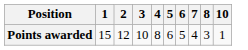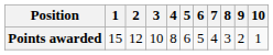+ column: 9 | 2
